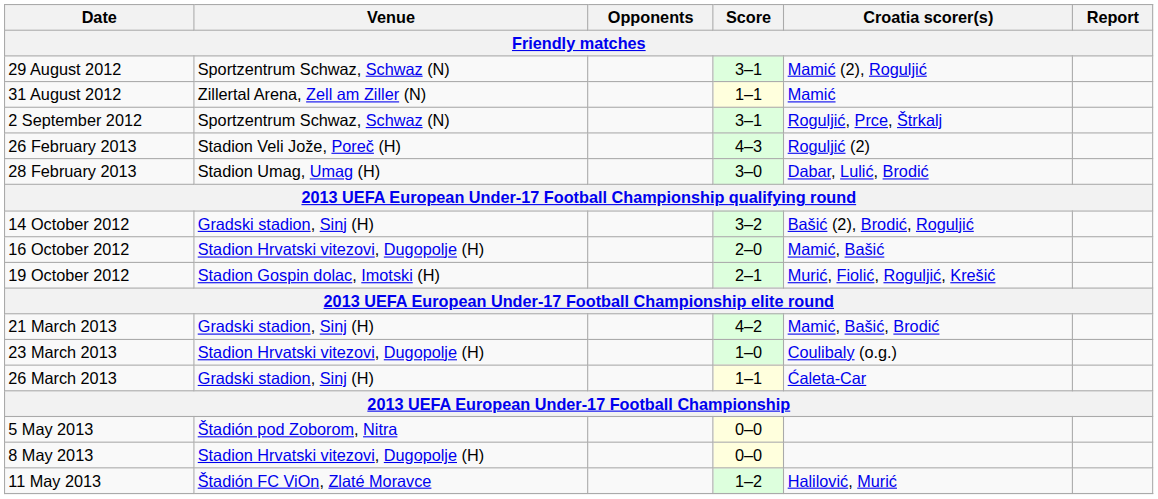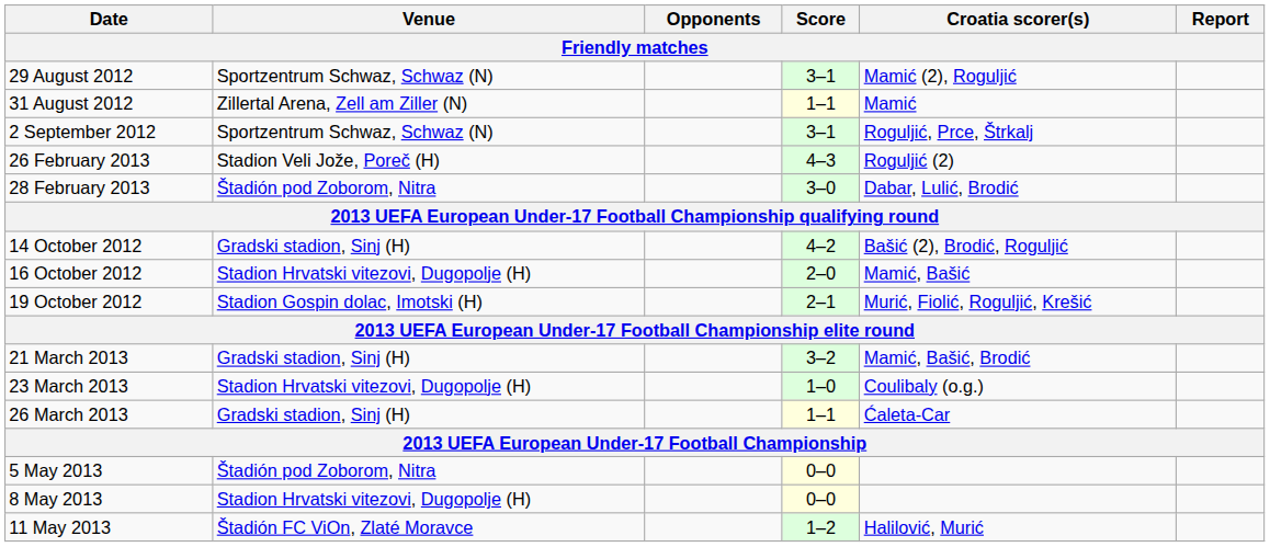28 February 2013 | Venue: Stadion Umag, Umag (H) -> Štadión pod Zoborom, Nitra
14 October 2012 | Score: 3–2 -> 4–2
21 March 2013 | Score: 4–2 -> 3–2
